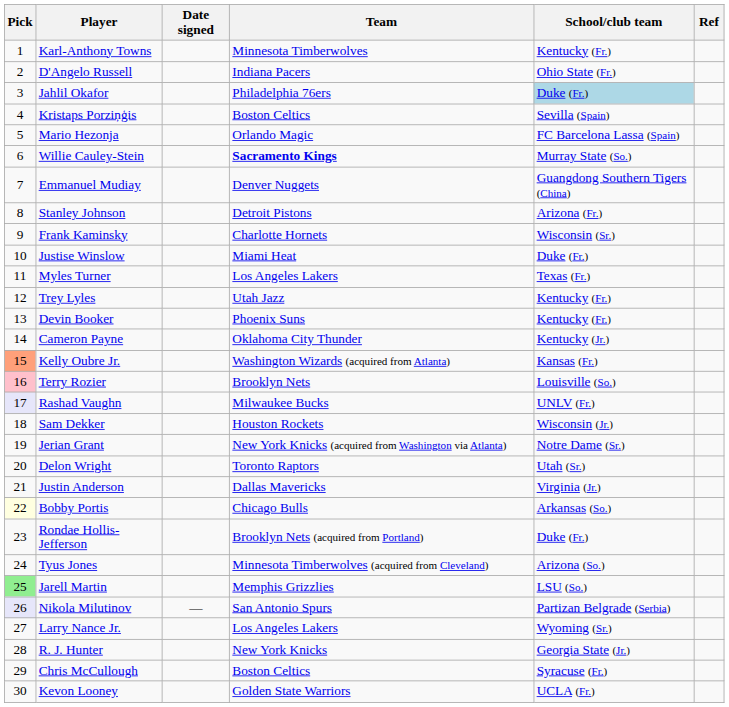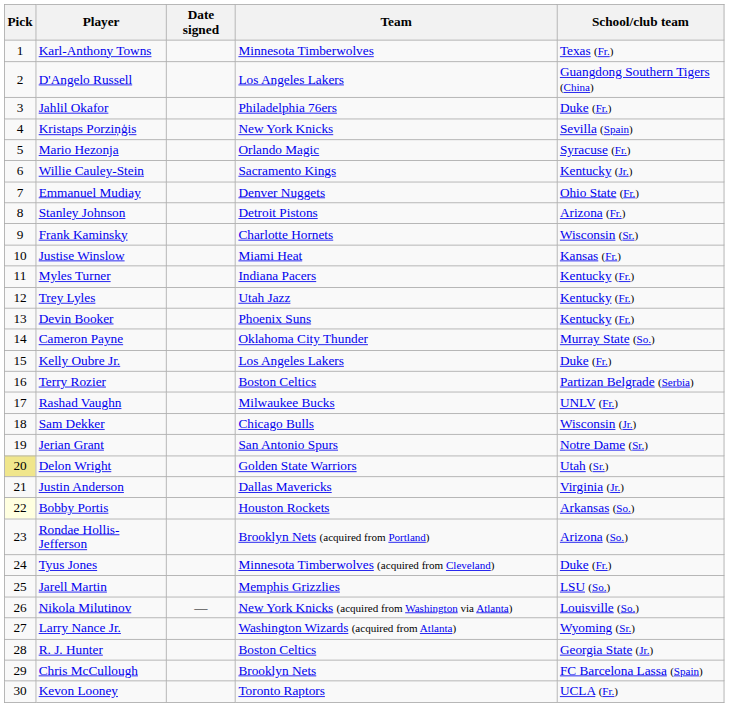- column: Ref
Karl-Anthony Towns | School/club team: Kentucky (Fr.) -> Texas (Fr.)
D'Angelo Russell | Team: Indiana Pacers -> Los Angeles Lakers
D'Angelo Russell | School/club team: Ohio State (Fr.) -> Guangdong Southern Tigers (China)
Jahlil Okafor | School/club team: lightblue background -> no background
Kristaps Porziņģis | Team: Boston Celtics -> New York Knicks
Mario Hezonja | School/club team: FC Barcelona Lassa (Spain) -> Syracuse (Fr.)
Willie Cauley-Stein | Team: bold -> normal
Willie Cauley-Stein | School/club team: Murray State (So.) -> Kentucky (Jr.)
Emmanuel Mudiay | School/club team: Guangdong Southern Tigers (China) -> Ohio State (Fr.)
Justise Winslow | School/club team: Duke (Fr.) -> Kansas (Fr.)
Myles Turner | Team: Los Angeles Lakers -> Indiana Pacers
Myles Turner | School/club team: Texas (Fr.) -> Kentucky (Fr.)
Cameron Payne | School/club team: Kentucky (Jr.) -> Murray State (So.)
Kelly Oubre Jr. | Pick: lightsalmon background -> no background
Kelly Oubre Jr. | Team: Washington Wizards (acquired from Atlanta) -> Los Angeles Lakers
Kelly Oubre Jr. | School/club team: Kansas (Fr.) -> Duke (Fr.)
Terry Rozier | Pick: pink background -> no background
Terry Rozier | Team: Brooklyn Nets -> Boston Celtics
Terry Rozier | School/club team: Louisville (So.) -> Partizan Belgrade (Serbia)
Rashad Vaughn | Pick: lavender background -> no background
Sam Dekker | Team: Houston Rockets -> Chicago Bulls
Jerian Grant | Team: New York Knicks (acquired from Washington via Atlanta) -> San Antonio Spurs
Delon Wright | Pick: no background -> khaki background
Delon Wright | Team: Toronto Raptors -> Golden State Warriors
Bobby Portis | Team: Chicago Bulls -> Houston Rockets
Rondae Hollis-Jefferson | School/club team: Duke (Fr.) -> Arizona (So.)
Tyus Jones | School/club team: Arizona (So.) -> Duke (Fr.)
Jarell Martin | Pick: lightgreen background -> no background
Nikola Milutinov | Pick: lavender background -> no background
Nikola Milutinov | Team: San Antonio Spurs -> New York Knicks (acquired from Washington via Atlanta)
Nikola Milutinov | School/club team: Partizan Belgrade (Serbia) -> Louisville (So.)
Larry Nance Jr. | Team: Los Angeles Lakers -> Washington Wizards (acquired from Atlanta)
R. J. Hunter | Team: New York Knicks -> Boston Celtics
Chris McCullough | Team: Boston Celtics -> Brooklyn Nets
Chris McCullough | School/club team: Syracuse (Fr.) -> FC Barcelona Lassa (Spain)
Kevon Looney | Team: Golden State Warriors -> Toronto Raptors
